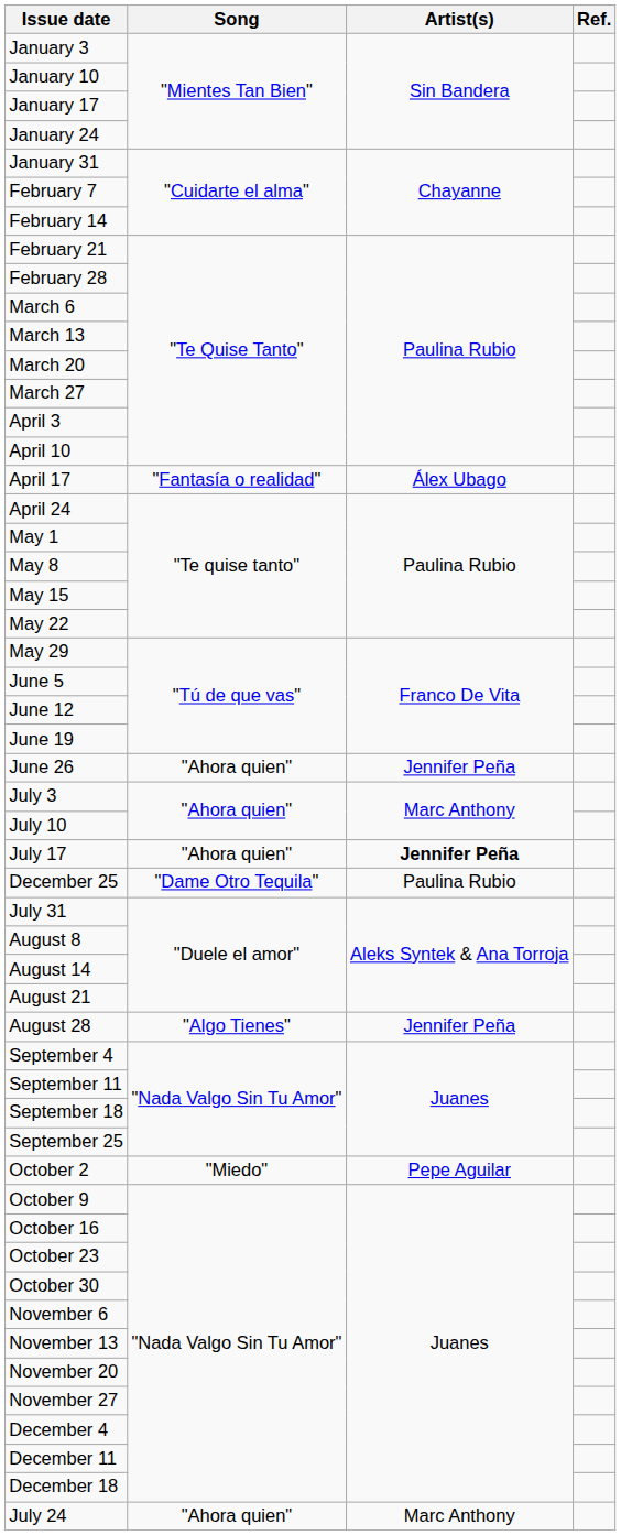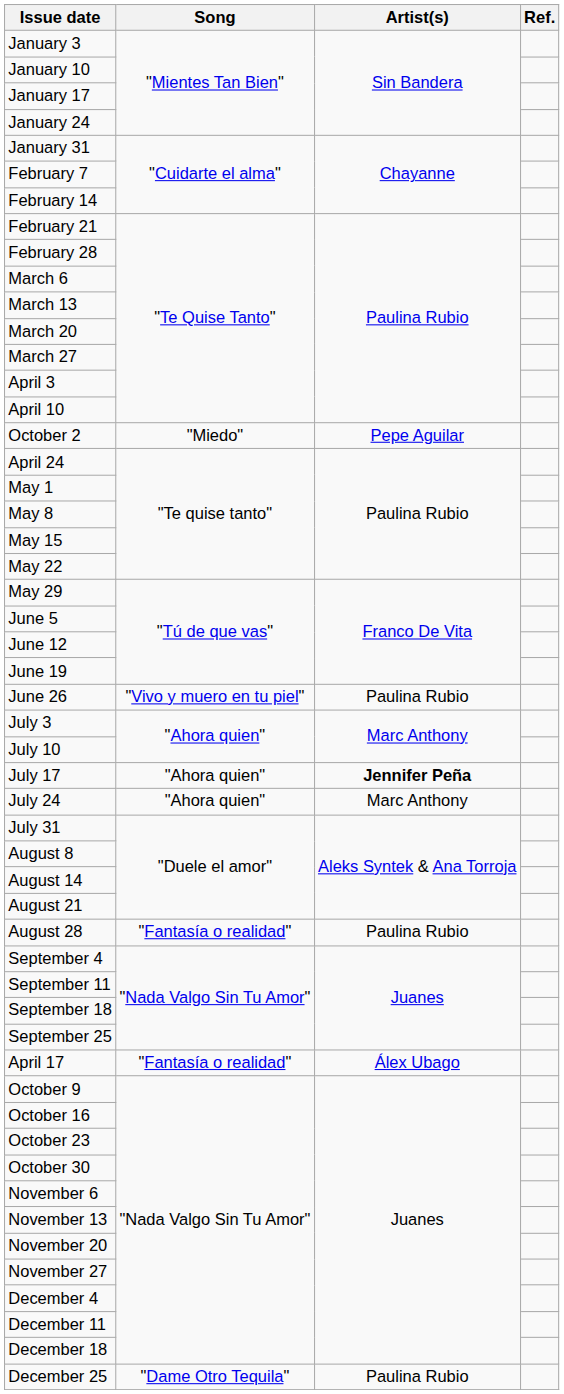rows swapped: April 17 <-> October 2
June 26 | Song: "Ahora quien" -> "Vivo y muero en tu piel"
June 26 | Artist(s): Jennifer Peña -> Paulina Rubio
rows swapped: July 24 <-> December 25
August 28 | Song: "Algo Tienes" -> "Fantasía o realidad"
August 28 | Artist(s): Jennifer Peña -> Paulina Rubio
